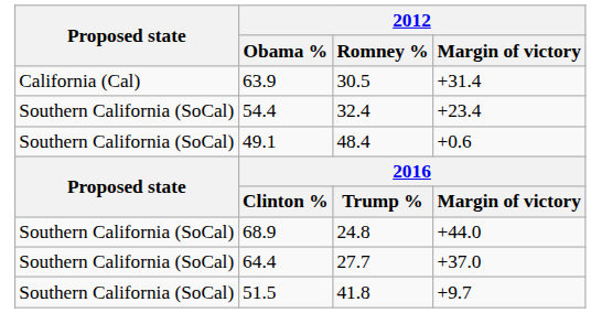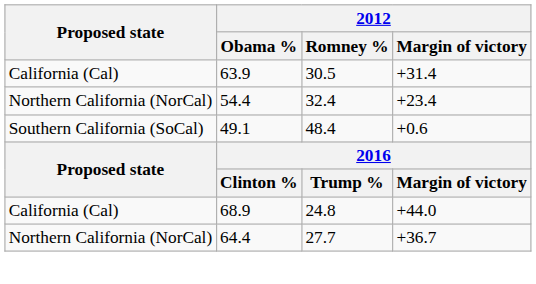32.4 | Proposed state: Southern California (SoCal) -> Northern California (NorCal)
24.8 | Proposed state: Southern California (SoCal) -> California (Cal)
27.7 | Proposed state: Southern California (SoCal) -> Northern California (NorCal)
27.7 | 2012 / Margin of victory: +37.0 -> +36.7
- row: Southern California (SoCal) | 51.5 | 41.8 | +9.7
